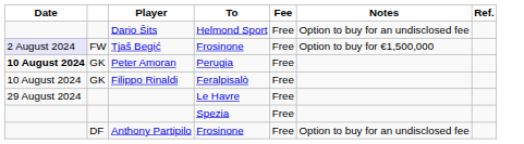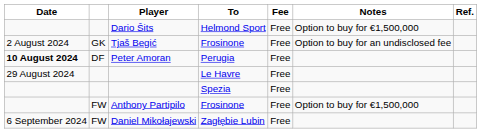Dario Šits | Notes: Option to buy for an undisclosed fee -> Option to buy for €1,500,000
Tjaš Begić | Date: lavender background -> no background
Tjaš Begić | column 2: FW -> GK
Tjaš Begić | Notes: Option to buy for €1,500,000 -> Option to buy for an undisclosed fee
Peter Amoran | column 2: GK -> DF
- row: 10 August 2024 | GK | Filippo Rinaldi | Feralpisalò | Free
Anthony Partipilo | column 2: DF -> FW
Anthony Partipilo | Notes: Option to buy for an undisclosed fee -> Option to buy for €1,500,000
+ row: 6 September 2024 | FW | Daniel Mikołajewski | Zagłębie Lubin | Free
